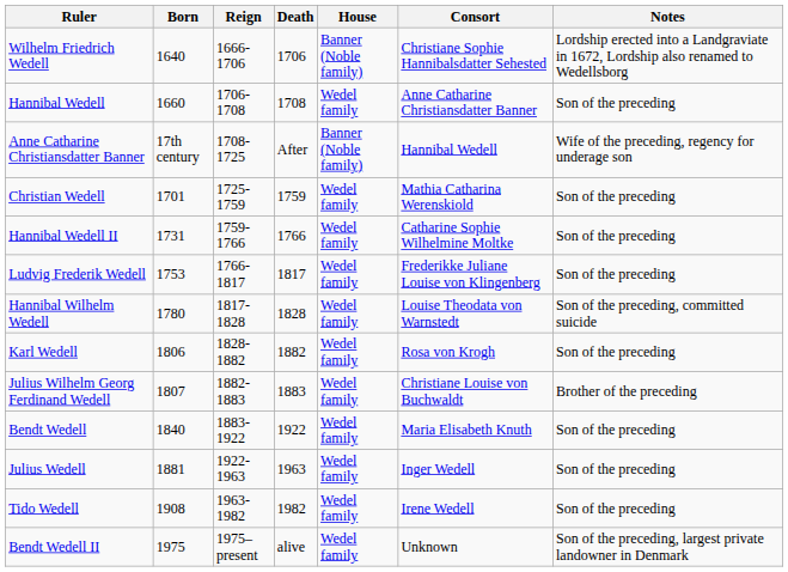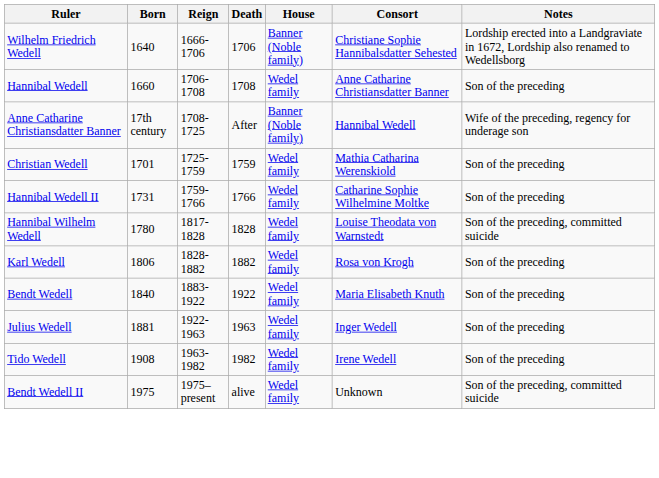- row: Ludvig Frederik Wedell | 1753 | 1766-1817 | 1817 | Wedel family | Frederikke Juliane Louise von Klingenberg | Son of the preceding
- row: Julius Wilhelm Georg Ferdinand Wedell | 1807 | 1882-1883 | 1883 | Wedel family | Christiane Louise von Buchwaldt | Brother of the preceding
Bendt Wedell II | Notes: Son of the preceding, largest private landowner in Denmark -> Son of the preceding, committed suicide
